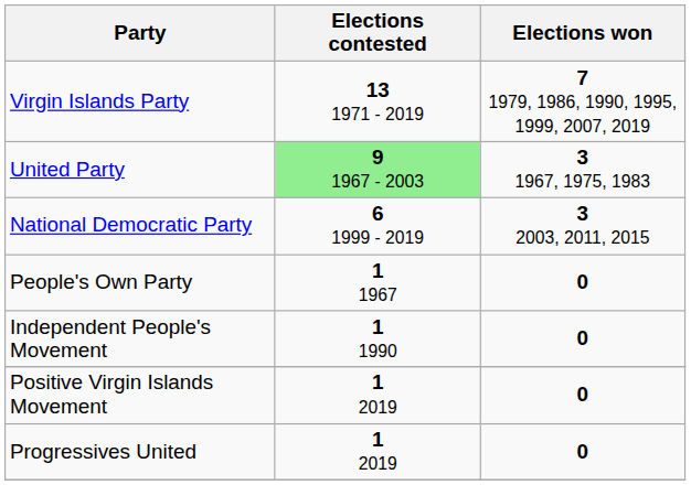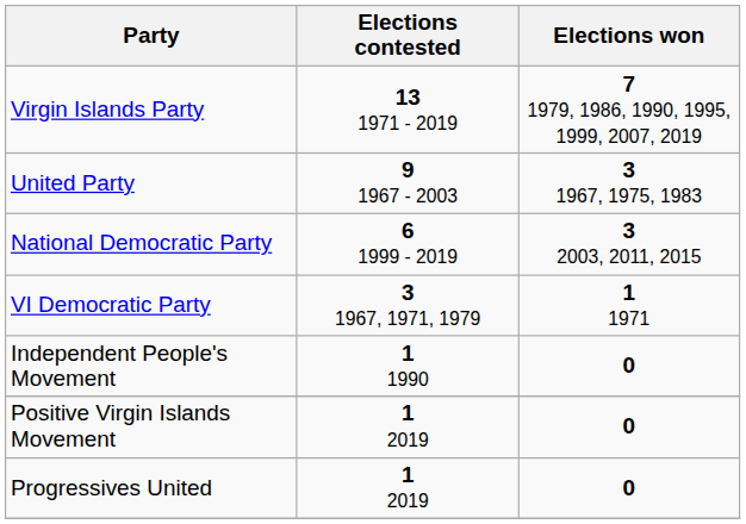United Party | Elections contested: lightgreen background -> no background
+ row: VI Democratic Party | 3 1967, 1971, 1979 | 1 1971
- row: People's Own Party | 1 1967 | 0
